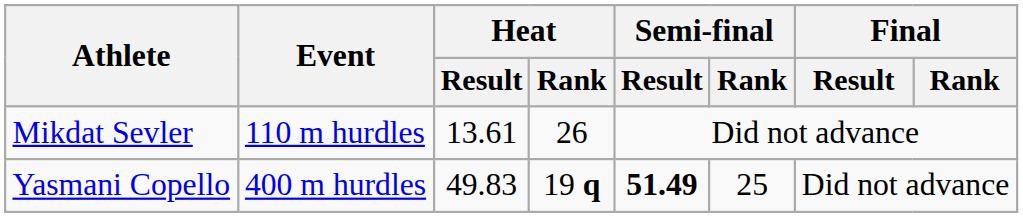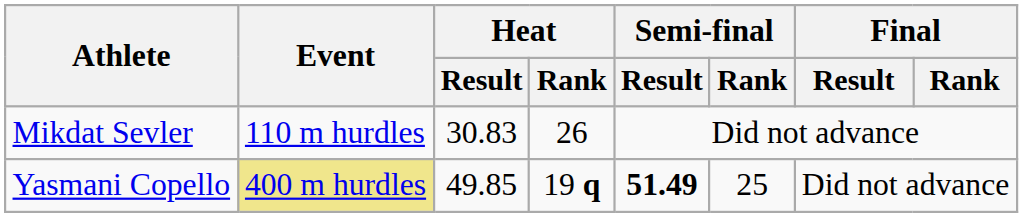Mikdat Sevler | Heat / Result: 13.61 -> 30.83
Yasmani Copello | Event: no background -> khaki background
Yasmani Copello | Heat / Result: 49.83 -> 49.85
